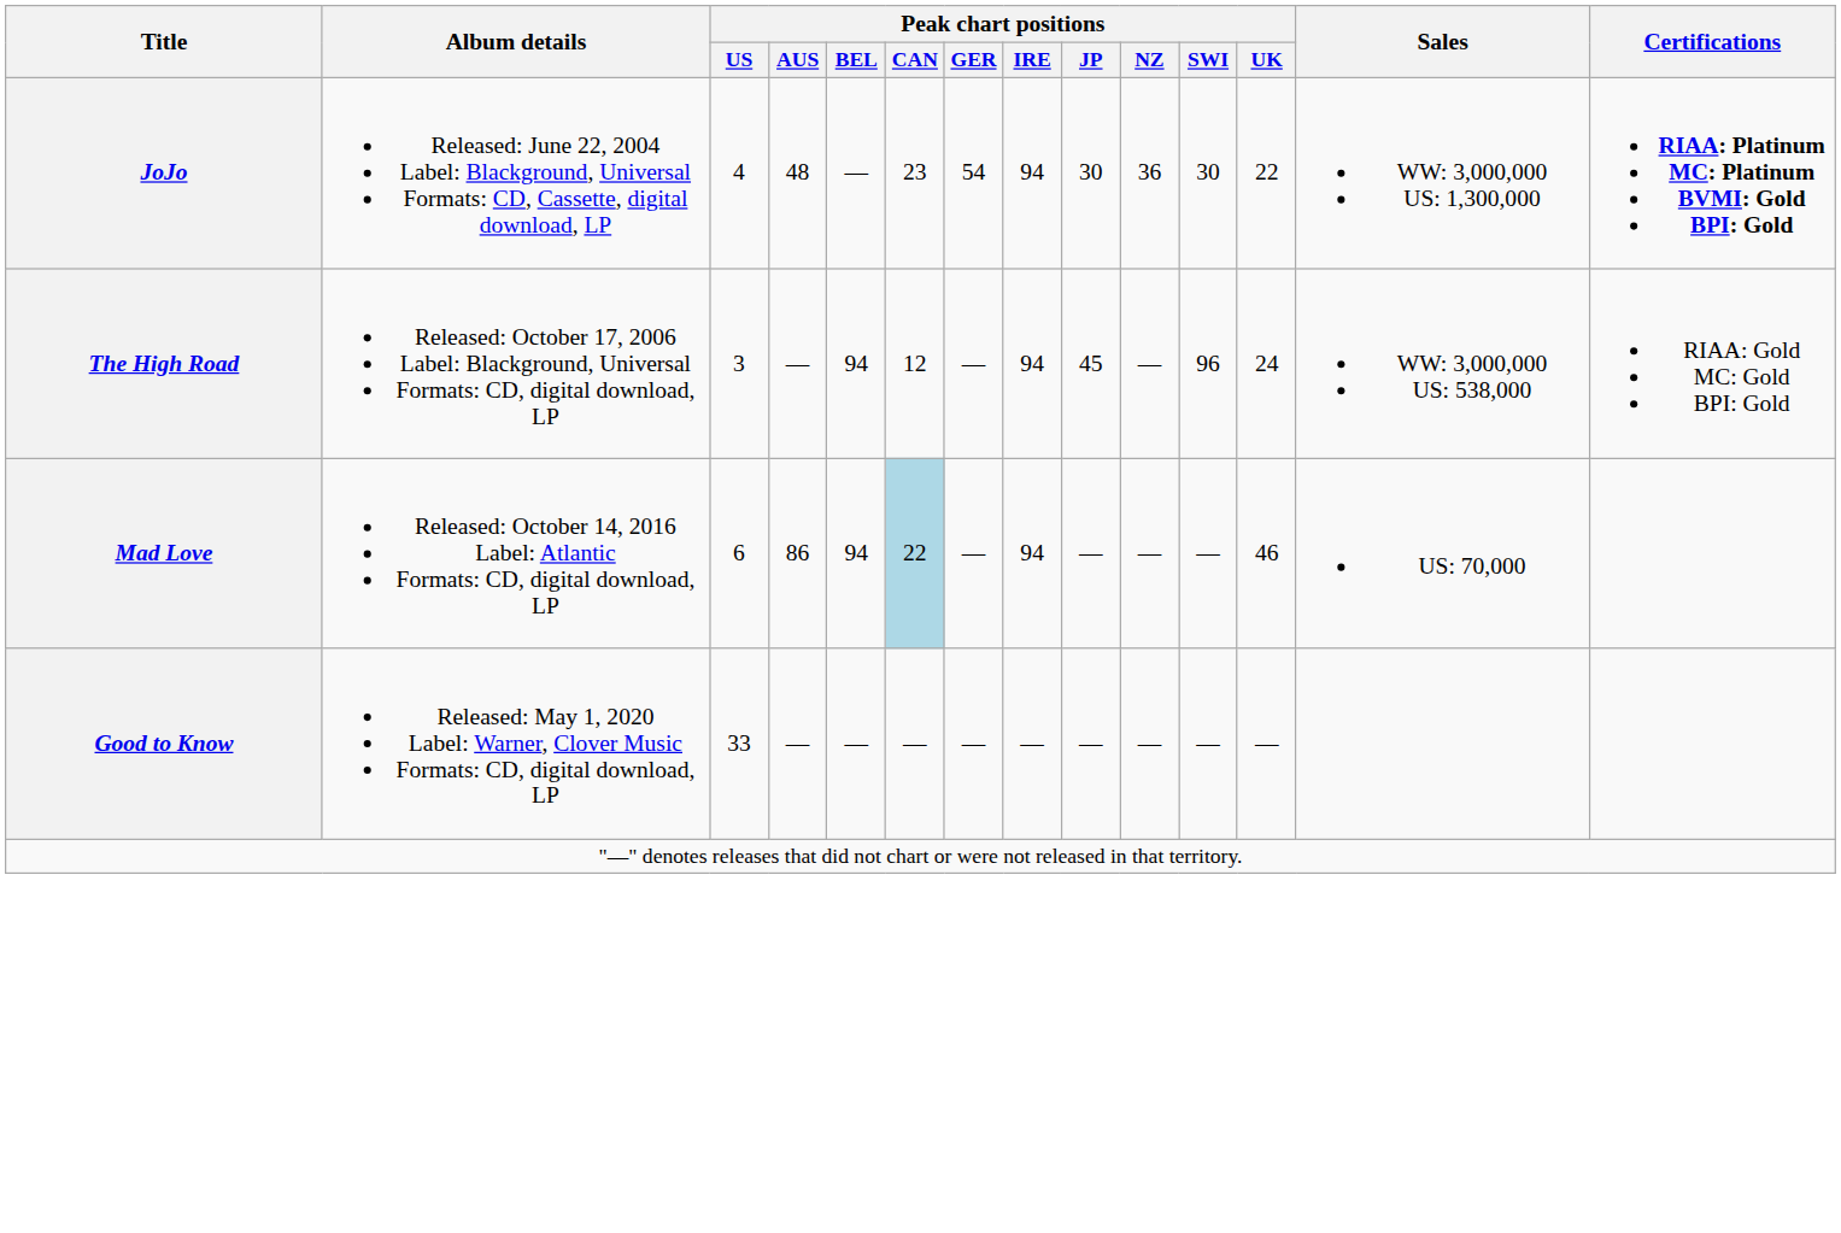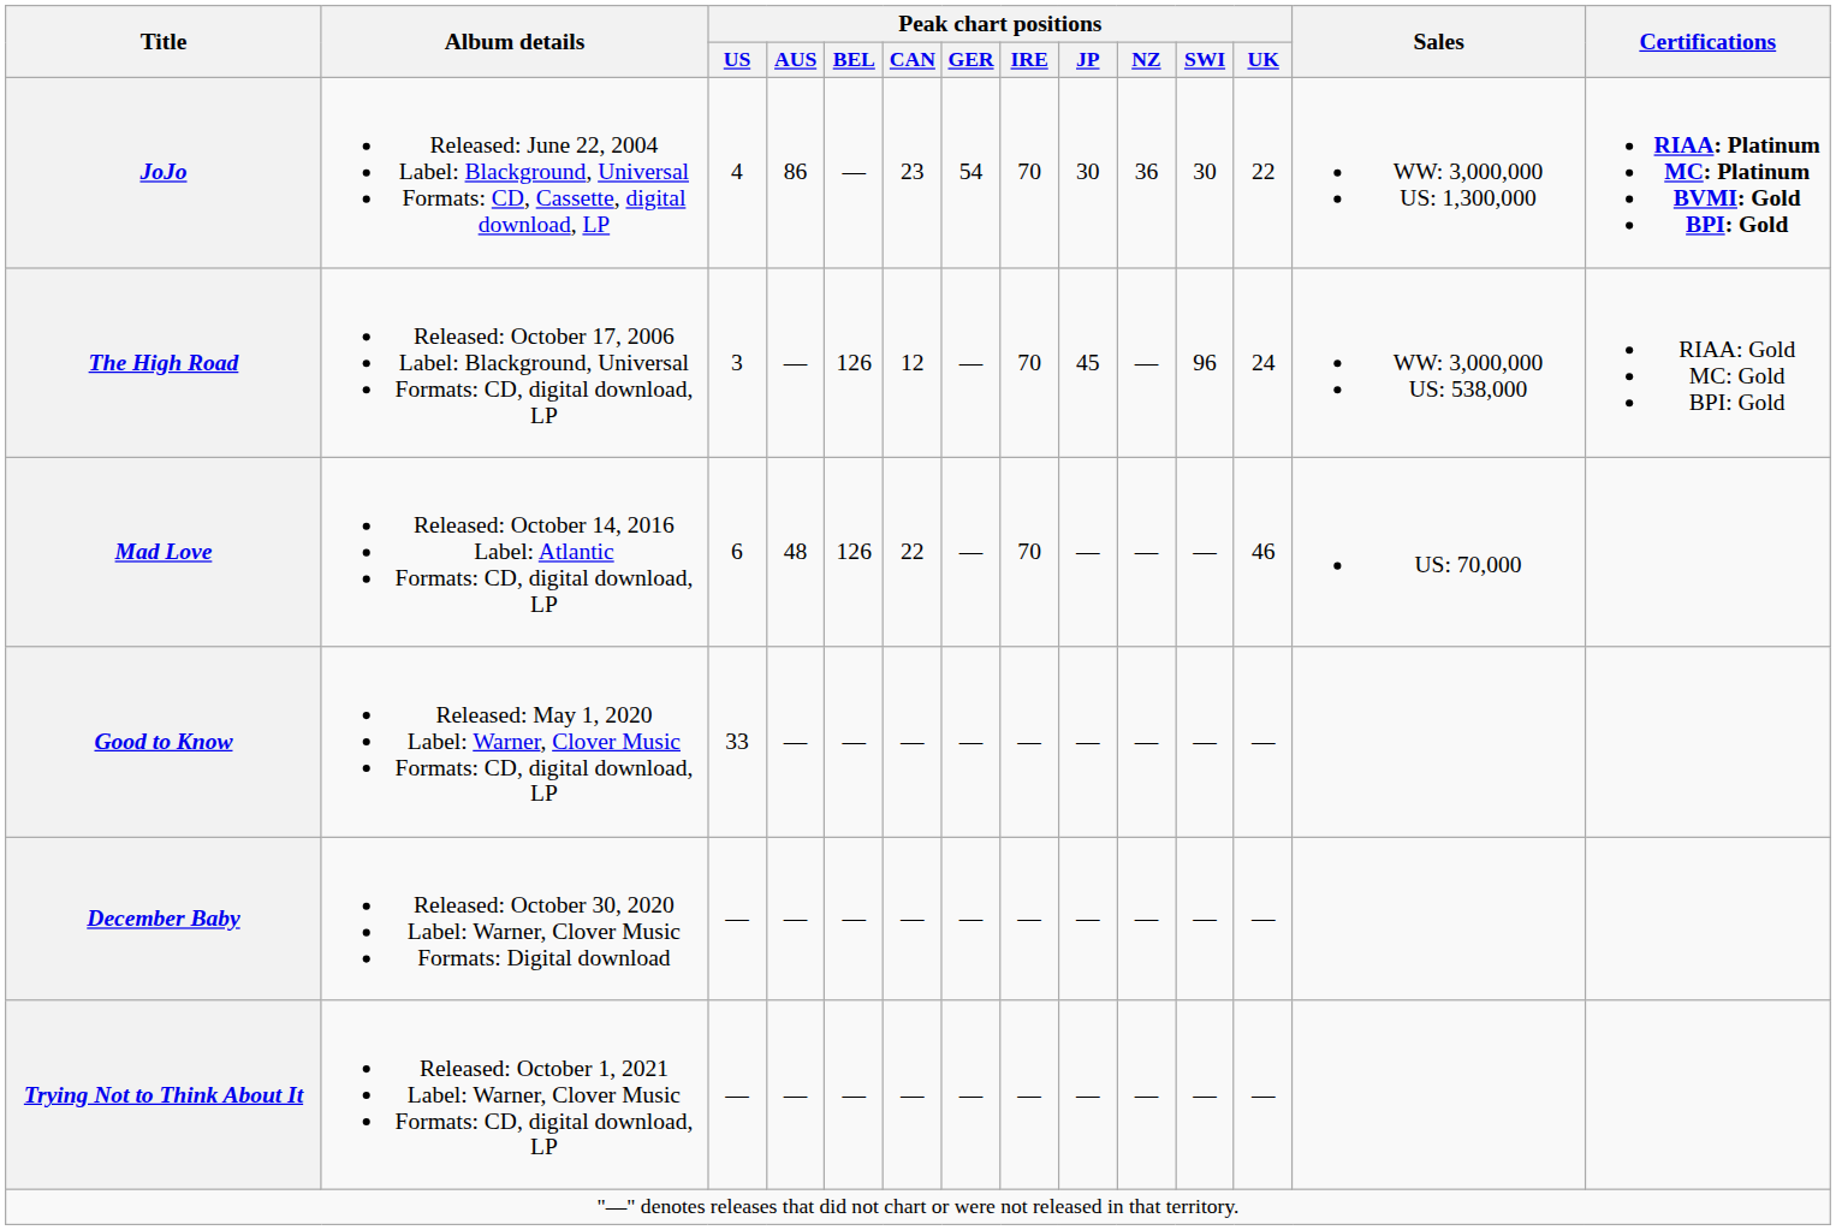JoJo | Peak chart positions / AUS: 48 -> 86
JoJo | Peak chart positions / IRE: 94 -> 70
The High Road | Peak chart positions / BEL: 94 -> 126
The High Road | Peak chart positions / IRE: 94 -> 70
Mad Love | Peak chart positions / AUS: 86 -> 48
Mad Love | Peak chart positions / BEL: 94 -> 126
Mad Love | Peak chart positions / CAN: lightblue background -> no background
Mad Love | Peak chart positions / IRE: 94 -> 70
+ row: December Baby | Released: October 30, 2020 Label: Warner, Clover Music Formats: Digital download | — | — | — | — | — | — | — | — | — | —
+ row: Trying Not to Think About It | Released: October 1, 2021 Label: Warner, Clover Music Formats: CD, digital download, LP | — | — | — | — | — | — | — | — | — | —
